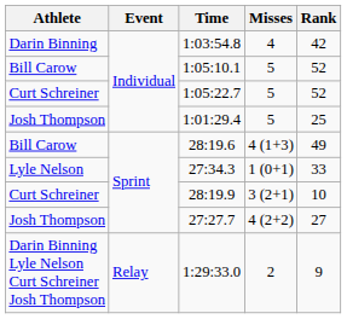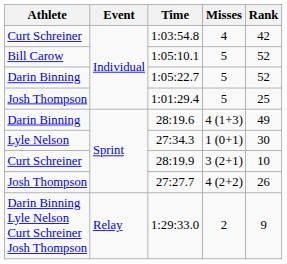1:03:54.8 | Athlete: Darin Binning -> Curt Schreiner
1:05:22.7 | Athlete: Curt Schreiner -> Darin Binning
28:19.6 | Athlete: Bill Carow -> Darin Binning
27:34.3 | Rank: 33 -> 30
27:27.7 | Rank: 27 -> 26
